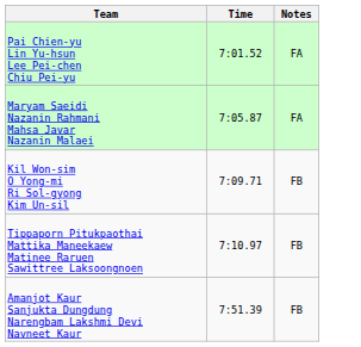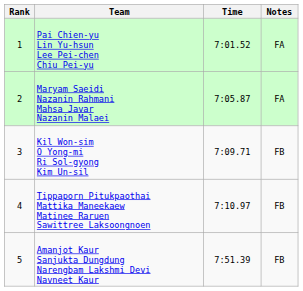+ column: Rank | 1 | 2 | 3 | 4 | 5
